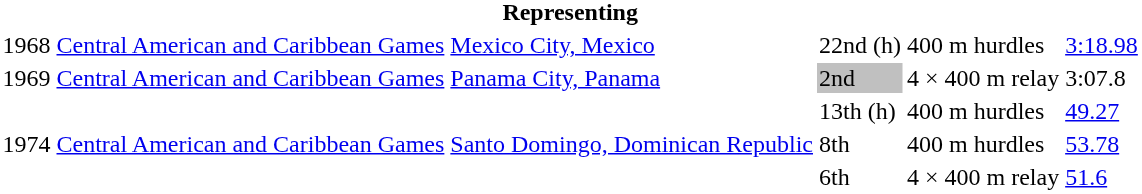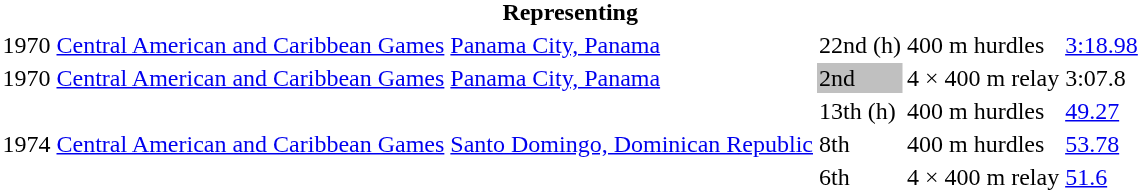22nd (h) | column 1: 1968 -> 1970
22nd (h) | column 3: Mexico City, Mexico -> Panama City, Panama
2nd | column 1: 1969 -> 1970
